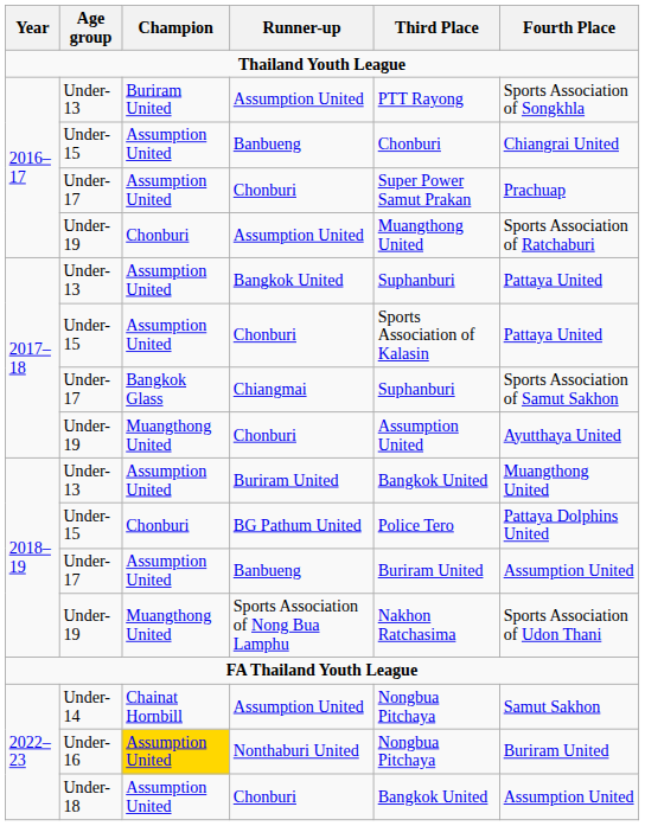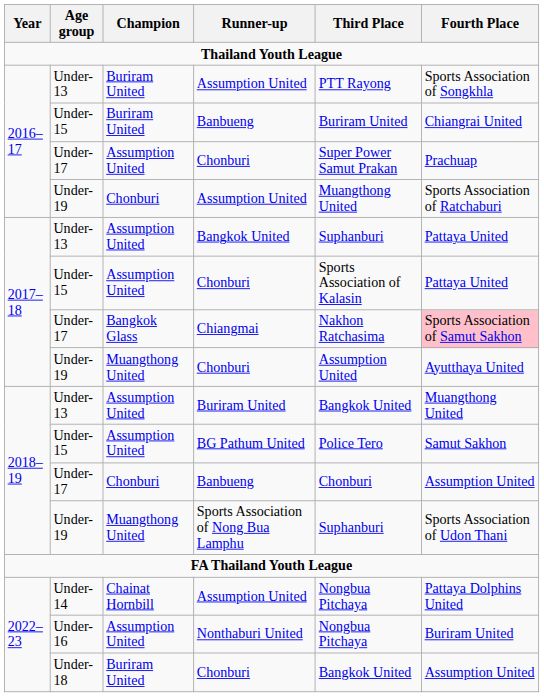Under-15 / Banbueng | Champion: Assumption United -> Buriram United
Under-15 / Banbueng | Third Place: Chonburi -> Buriram United
Chiangmai | Third Place: Suphanburi -> Nakhon Ratchasima
Chiangmai | Fourth Place: no background -> pink background
BG Pathum United | Champion: Chonburi -> Assumption United
BG Pathum United | Fourth Place: Pattaya Dolphins United -> Samut Sakhon
Under-17 / Banbueng | Champion: Assumption United -> Chonburi
Under-17 / Banbueng | Third Place: Buriram United -> Chonburi
Sports Association of Nong Bua Lamphu | Third Place: Nakhon Ratchasima -> Suphanburi
Under-14 / Assumption United | Fourth Place: Samut Sakhon -> Pattaya Dolphins United
Nonthaburi United | Champion: gold background -> no background
Under-18 / Chonburi | Champion: Assumption United -> Buriram United
